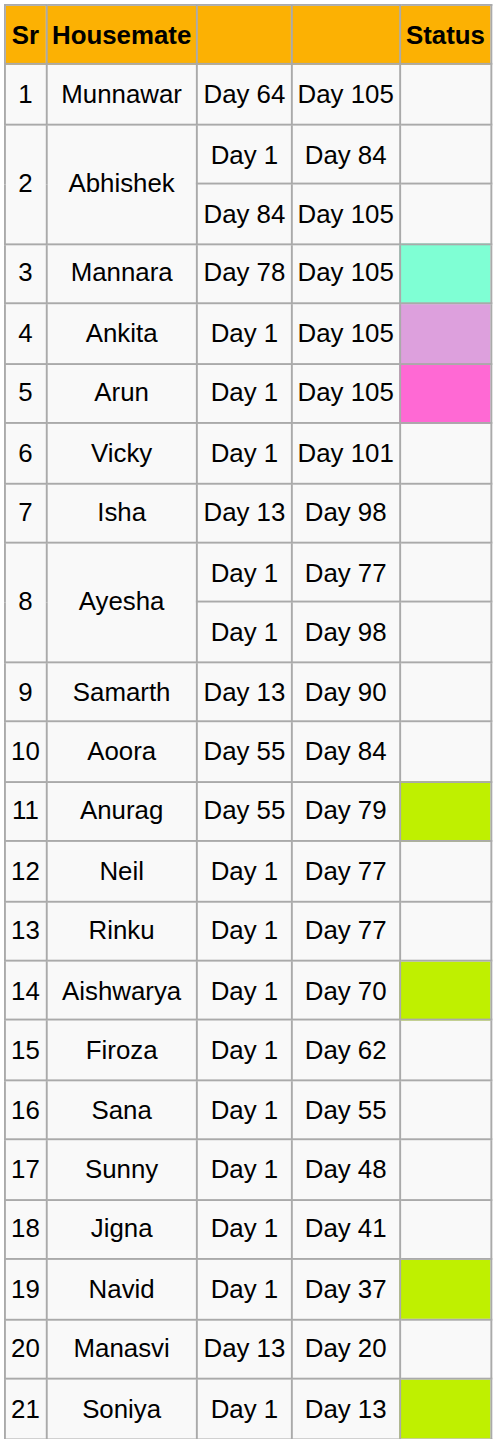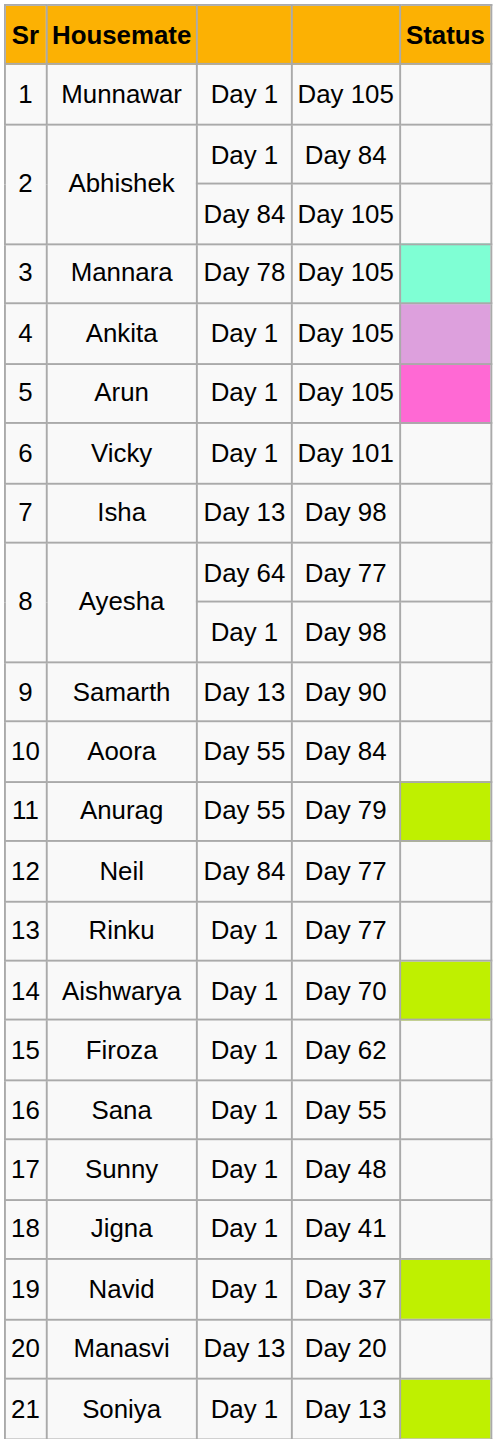Munnawar | column 3: Day 64 -> Day 1
Ayesha / Day 77 | column 3: Day 1 -> Day 64
Neil | column 3: Day 1 -> Day 84
